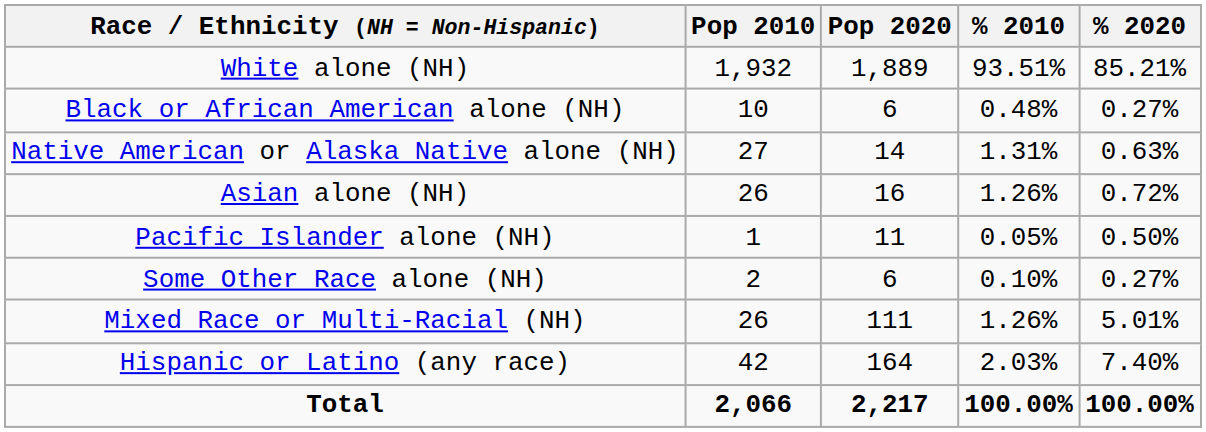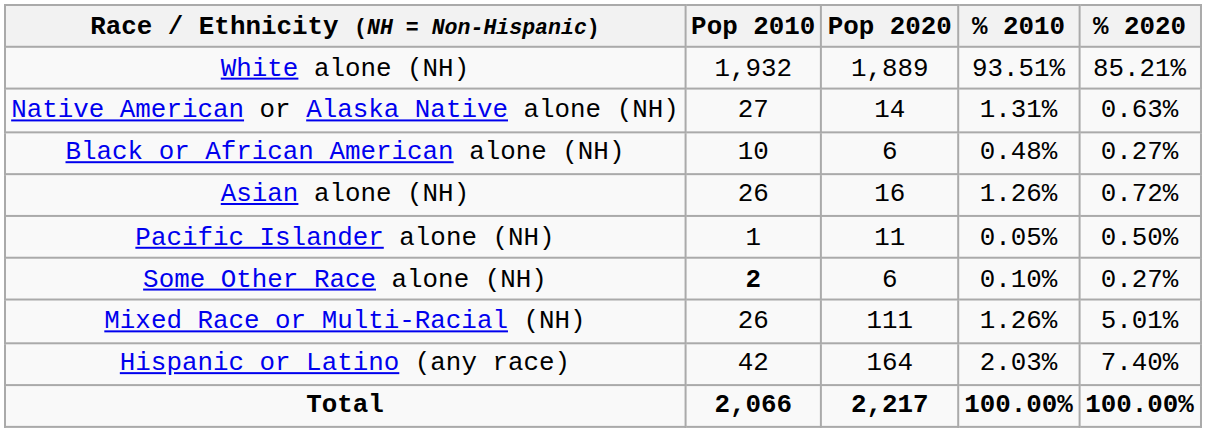rows swapped: Black or African American alone (NH) <-> Native American or Alaska Native alone (NH)
Some Other Race alone (NH) | Pop 2010: normal -> bold
